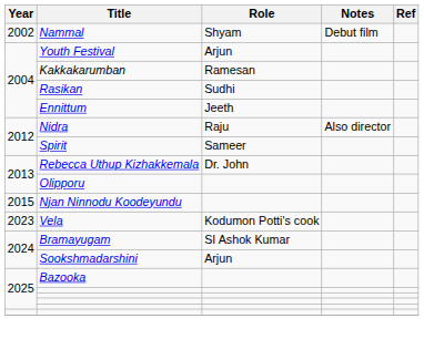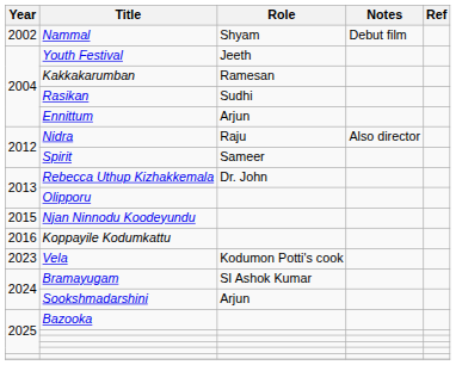Youth Festival | Role: Arjun -> Jeeth
Ennittum | Role: Jeeth -> Arjun
+ row: 2016 | Koppayile Kodumkattu
